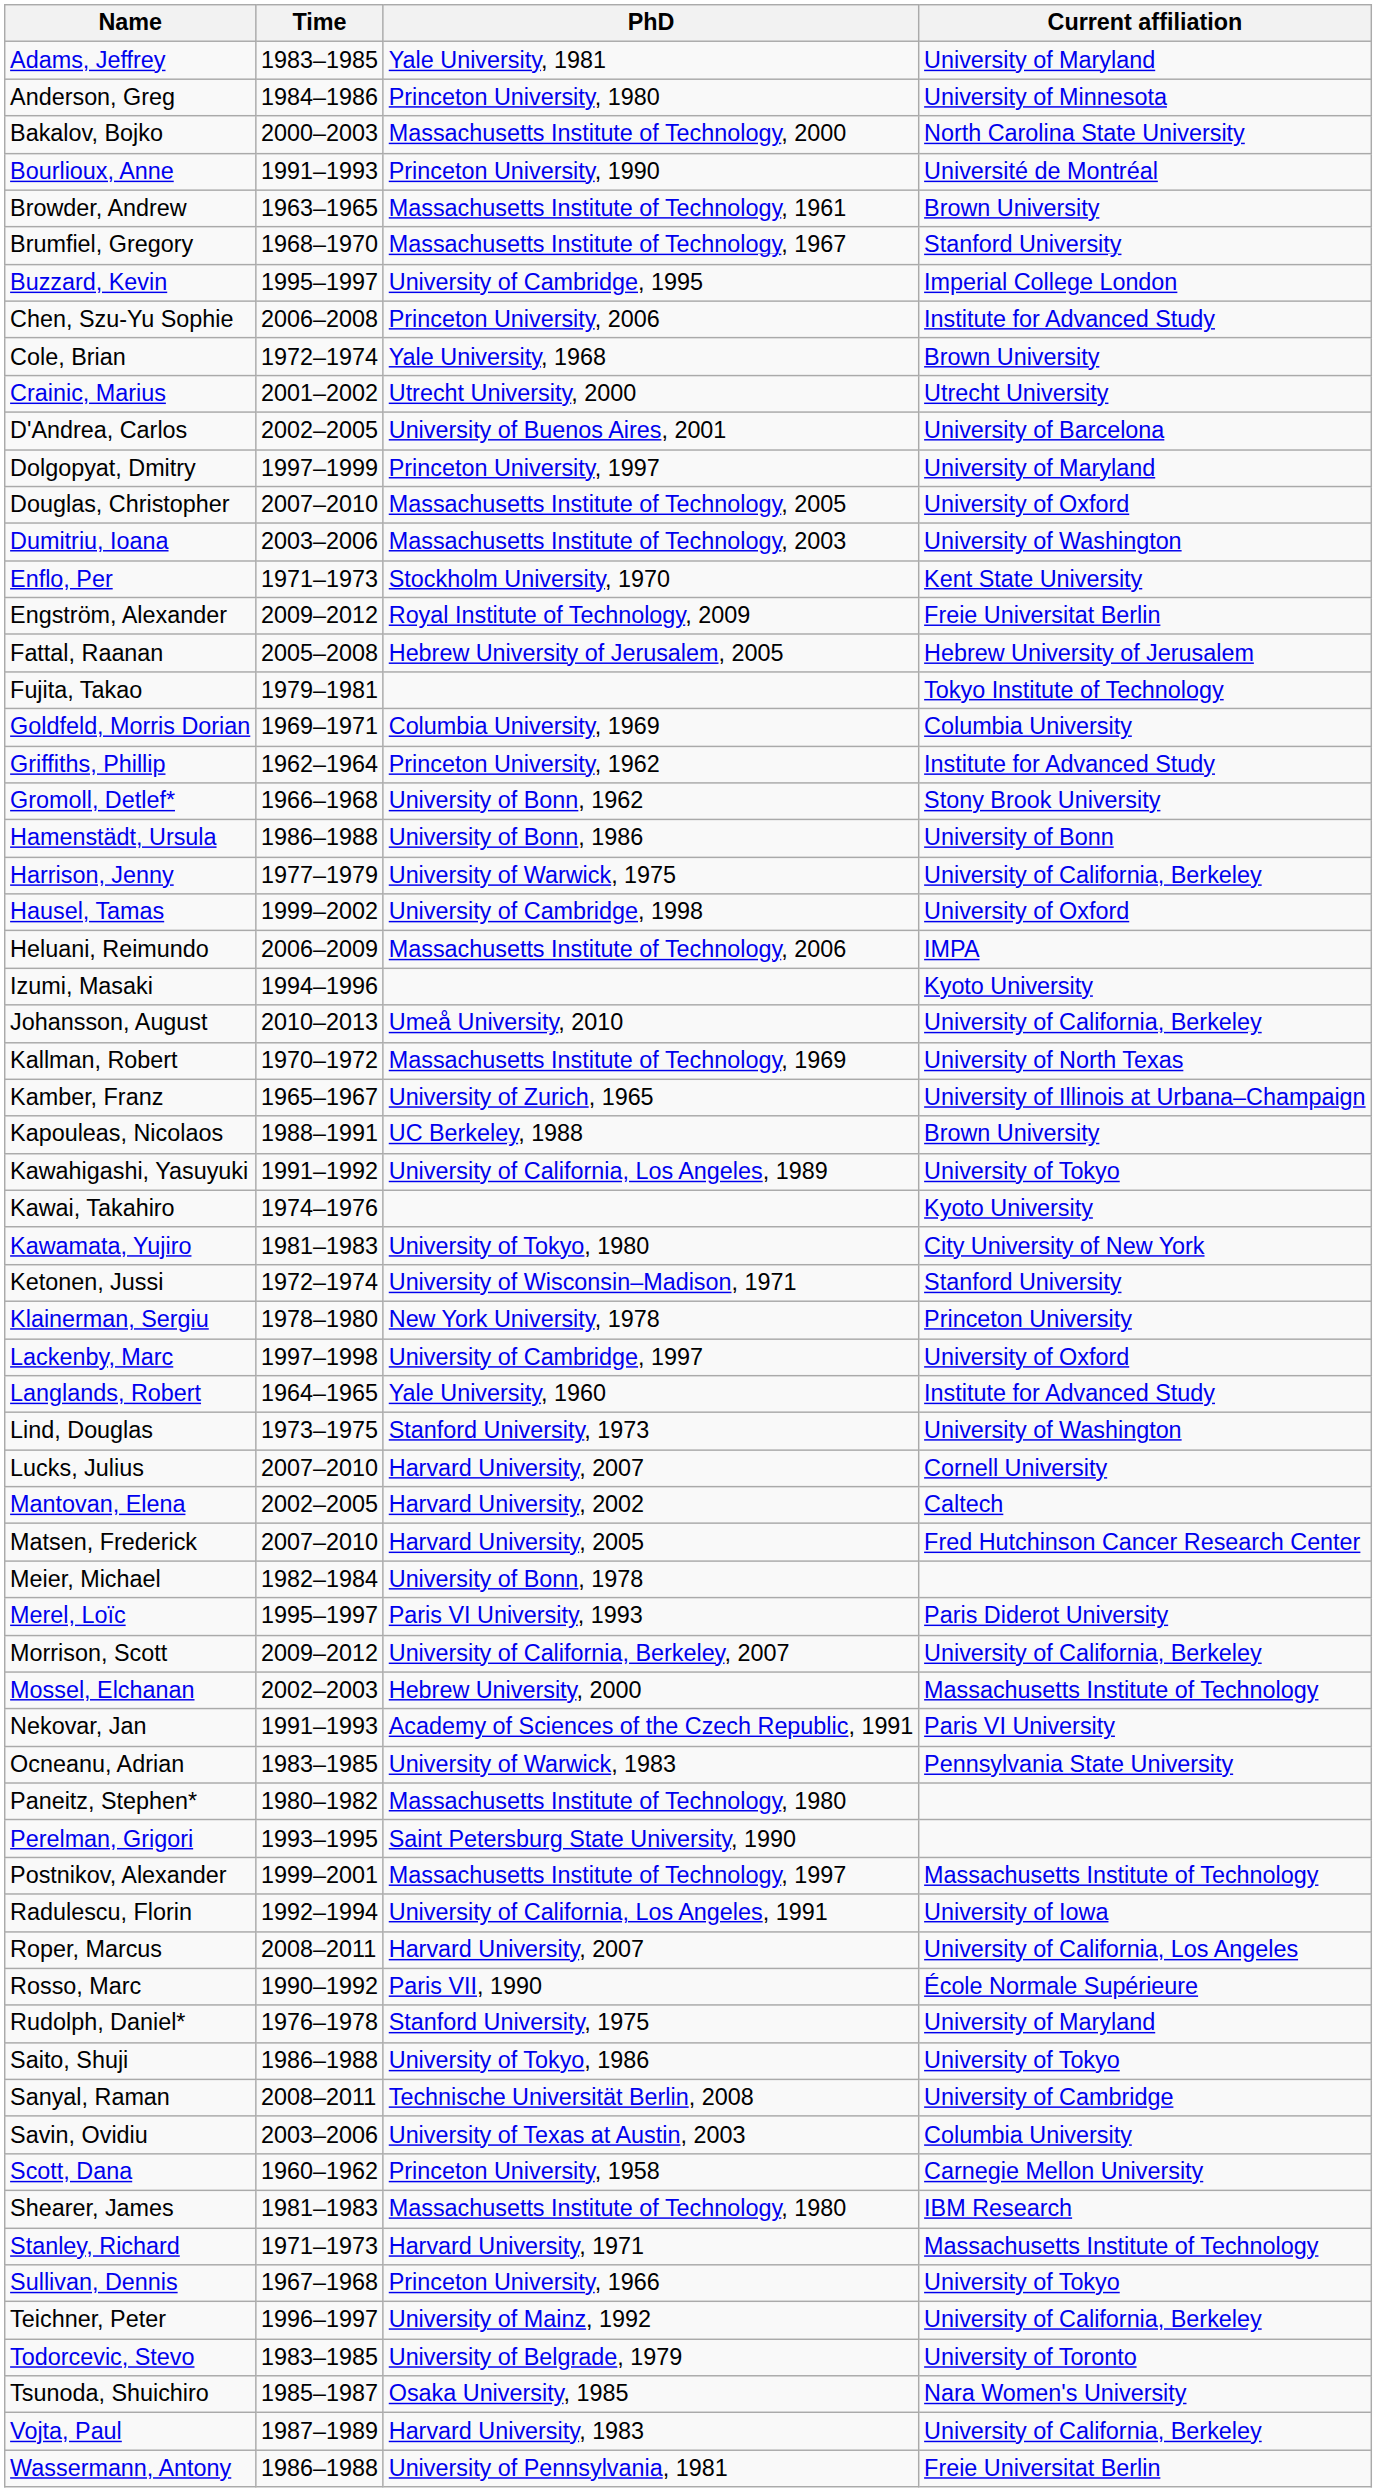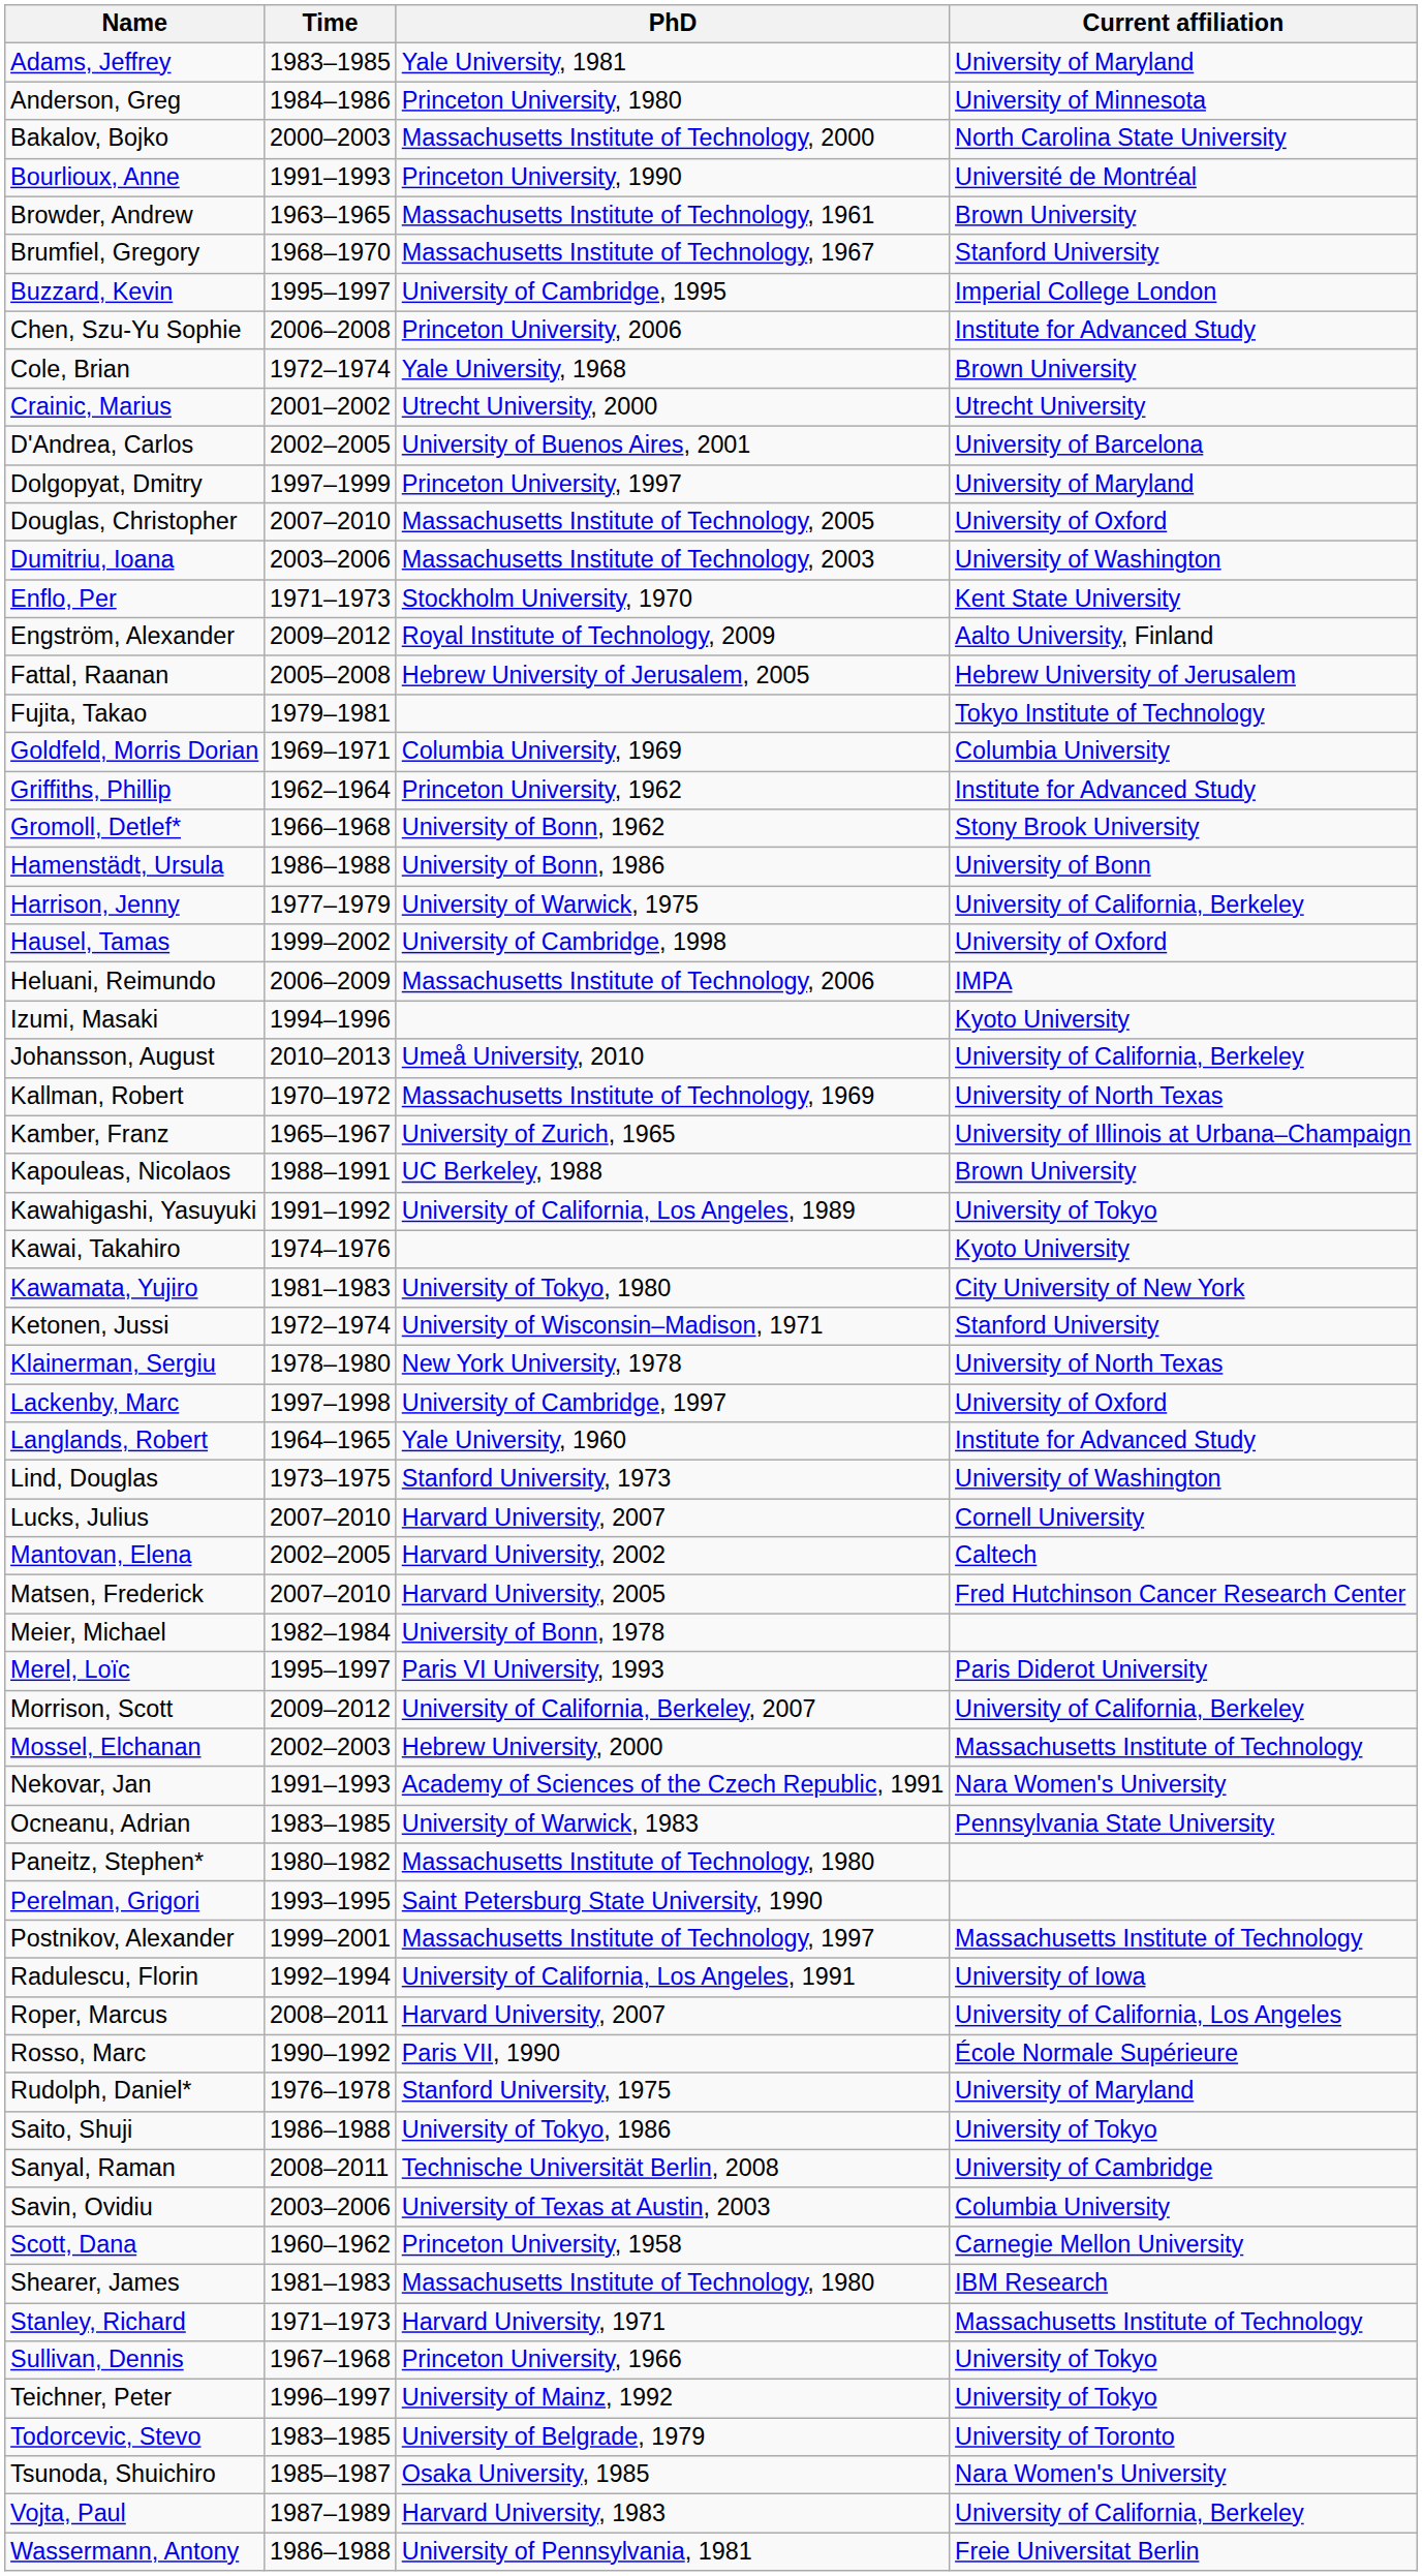Engström, Alexander | Current affiliation: Freie Universitat Berlin -> Aalto University, Finland
Klainerman, Sergiu | Current affiliation: Princeton University -> University of North Texas
Nekovar, Jan | Current affiliation: Paris VI University -> Nara Women's University
Teichner, Peter | Current affiliation: University of California, Berkeley -> University of Tokyo
